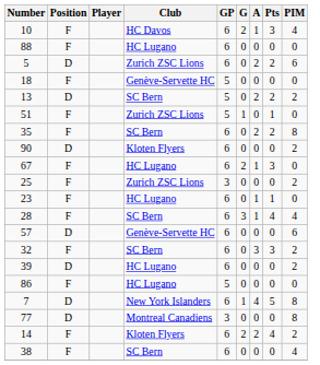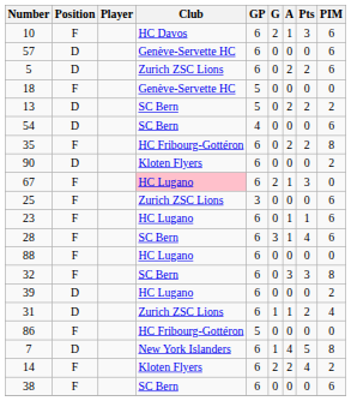10 | PIM: 4 -> 6
rows swapped: 57 <-> 88
+ row: 54 | D | SC Bern | 4 | 0 | 0 | 0 | 6
- row: 51 | F | Zurich ZSC Lions | 5 | 1 | 0 | 1 | 0
35 | Club: SC Bern -> HC Fribourg-Gottéron
67 | Club: no background -> pink background
25 | PIM: 2 -> 6
23 | PIM: 0 -> 6
28 | PIM: 4 -> 6
32 | PIM: 2 -> 8
+ row: 31 | D | Zurich ZSC Lions | 6 | 1 | 1 | 2 | 4
86 | Club: HC Lugano -> HC Fribourg-Gottéron
- row: 77 | D | Montreal Canadiens | 3 | 0 | 0 | 0 | 8
38 | PIM: 4 -> 6
